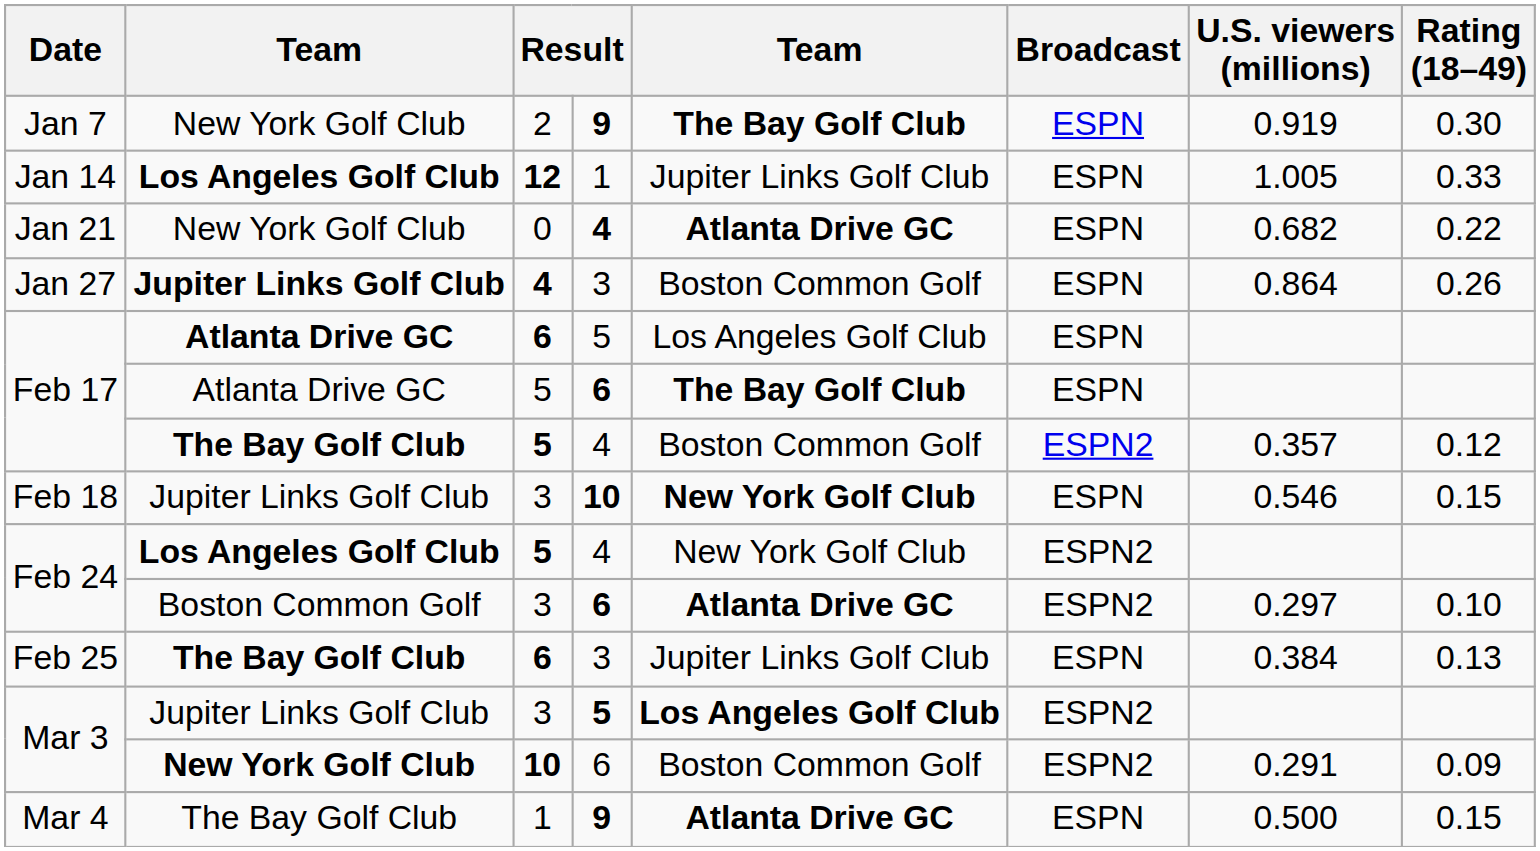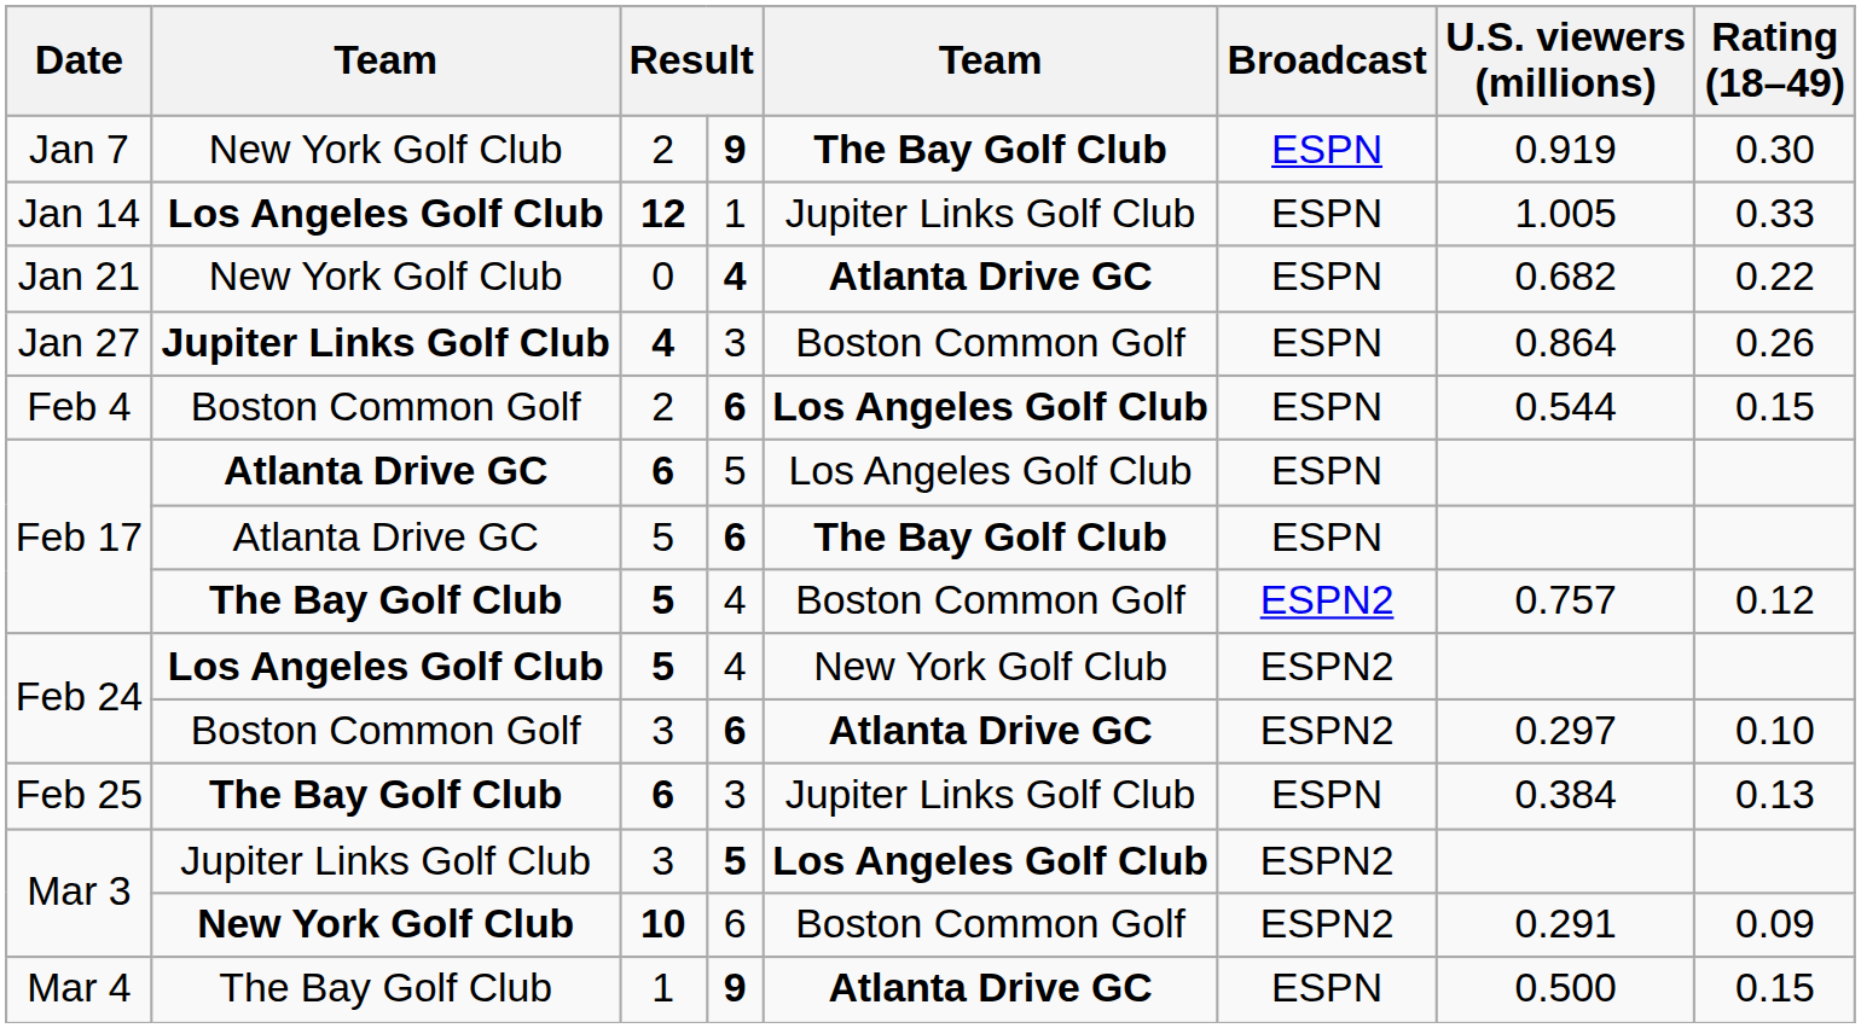+ row: Feb 4 | Boston Common Golf | 2 | 6 | Los Angeles Golf Club | ESPN | 0.544 | 0.15
Feb 17 / 4 | U.S. viewers (millions): 0.357 -> 0.757
- row: Feb 18 | Jupiter Links Golf Club | 3 | 10 | New York Golf Club | ESPN | 0.546 | 0.15
